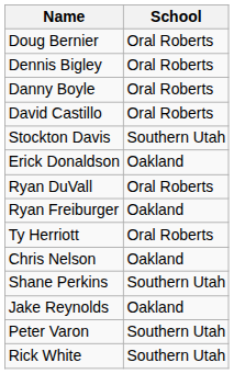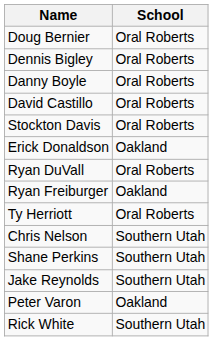Stockton Davis | School: Southern Utah -> Oral Roberts
Chris Nelson | School: Oakland -> Southern Utah
Jake Reynolds | School: Oakland -> Southern Utah
Peter Varon | School: Southern Utah -> Oakland
